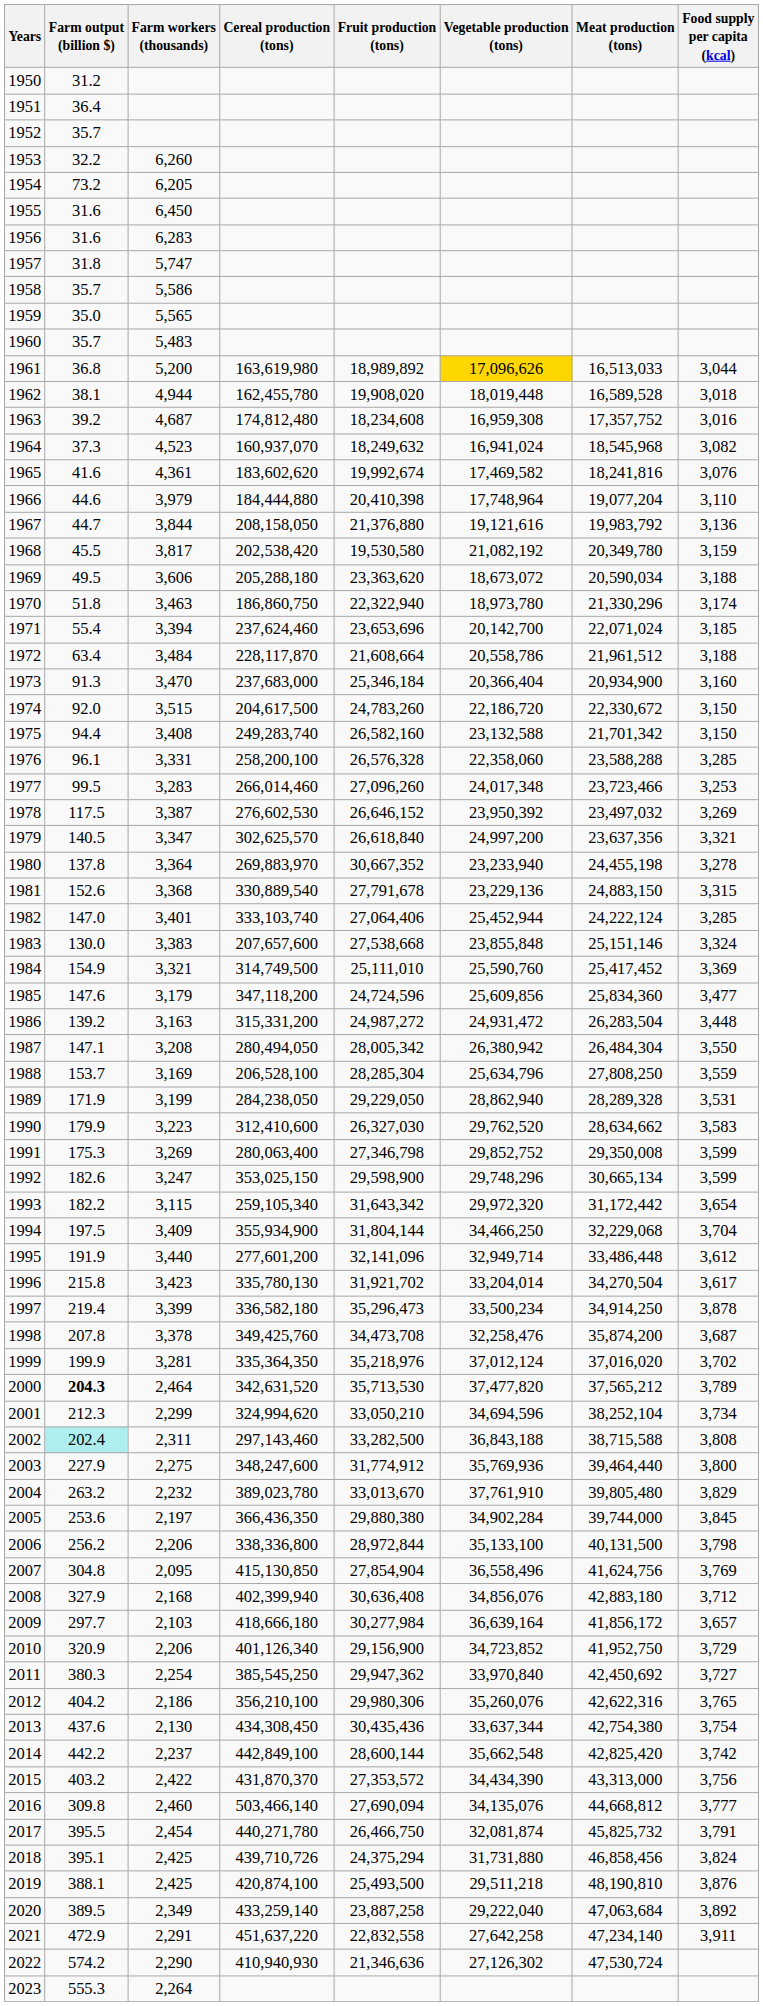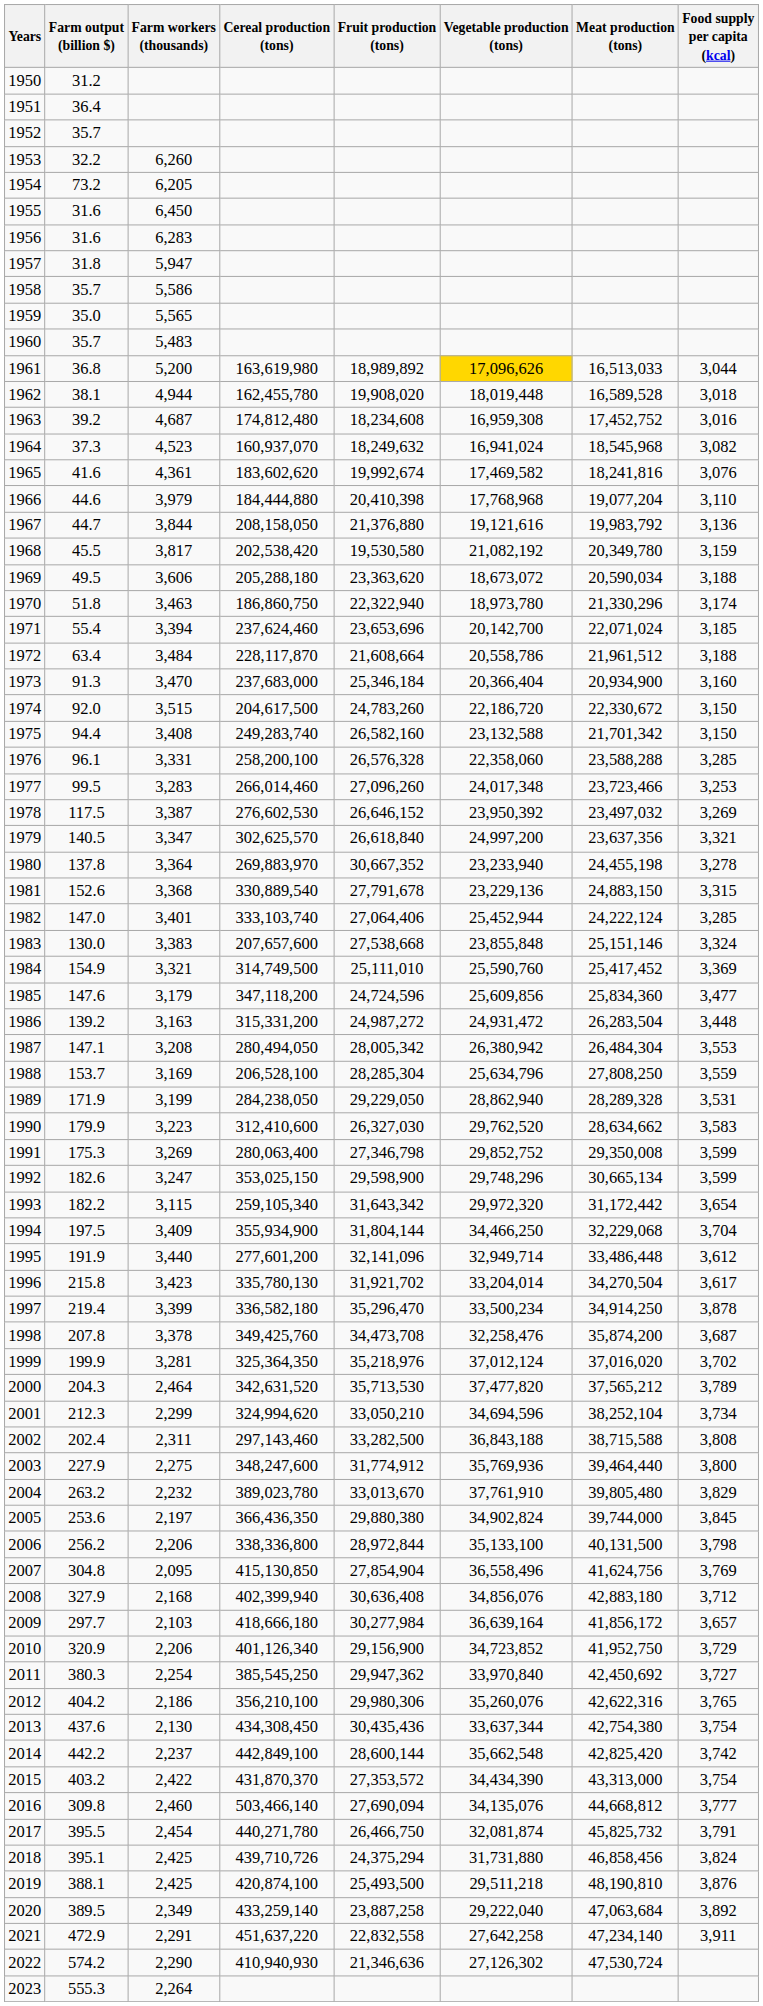1957 | Farm workers (thousands): 5,747 -> 5,947
1963 | Meat production (tons): 17,357,752 -> 17,452,752
1966 | Vegetable production (tons): 17,748,964 -> 17,768,968
1987 | Food supply per capita (kcal): 3,550 -> 3,553
1997 | Fruit production (tons): 35,296,473 -> 35,296,470
1999 | Cereal production (tons): 335,364,350 -> 325,364,350
2000 | Farm output (billion $): bold -> normal
2002 | Farm output (billion $): paleturquoise background -> no background
2005 | Vegetable production (tons): 34,902,284 -> 34,902,824
2015 | Food supply per capita (kcal): 3,756 -> 3,754
